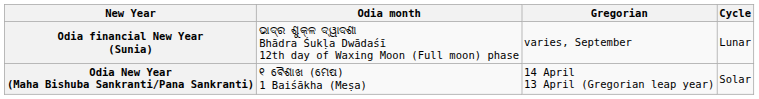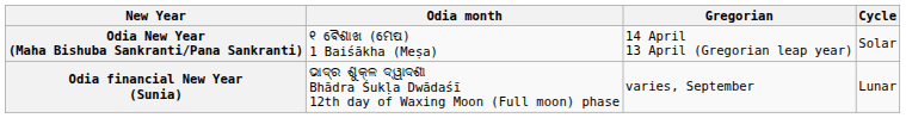rows swapped: Odia New Year (Maha Bishuba Sankranti/Pana Sankranti) <-> Odia financial New Year (Sunia)
